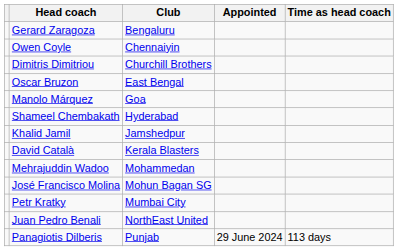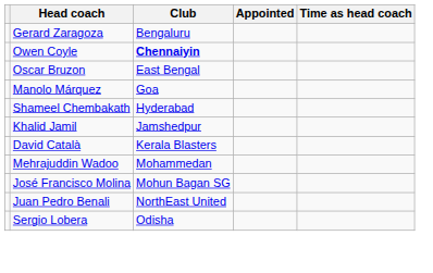Owen Coyle | Club: normal -> bold
- row: Dimitris Dimitriou | Churchill Brothers
- row: Petr Kratky | Mumbai City
+ row: Sergio Lobera | Odisha
- row: Panagiotis Dilberis | Punjab | 29 June 2024 | 113 days
